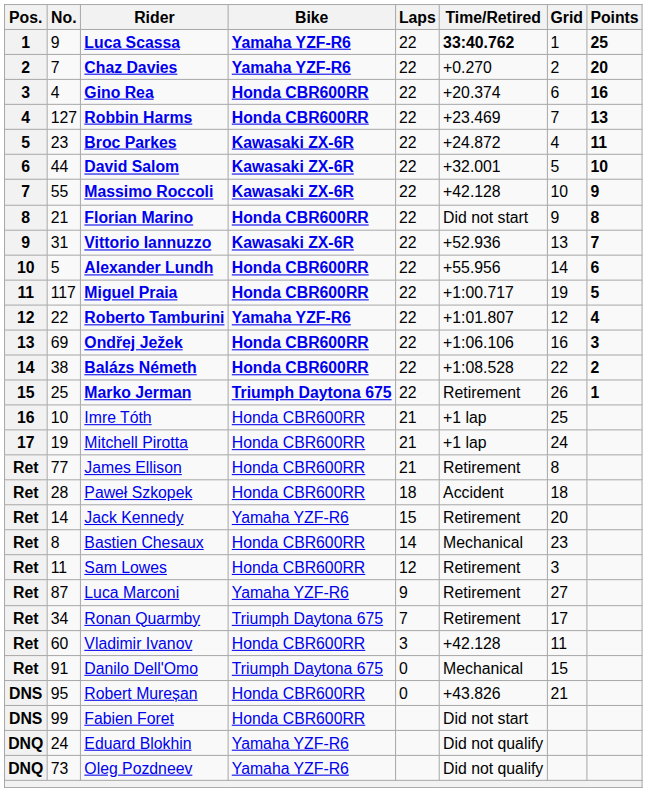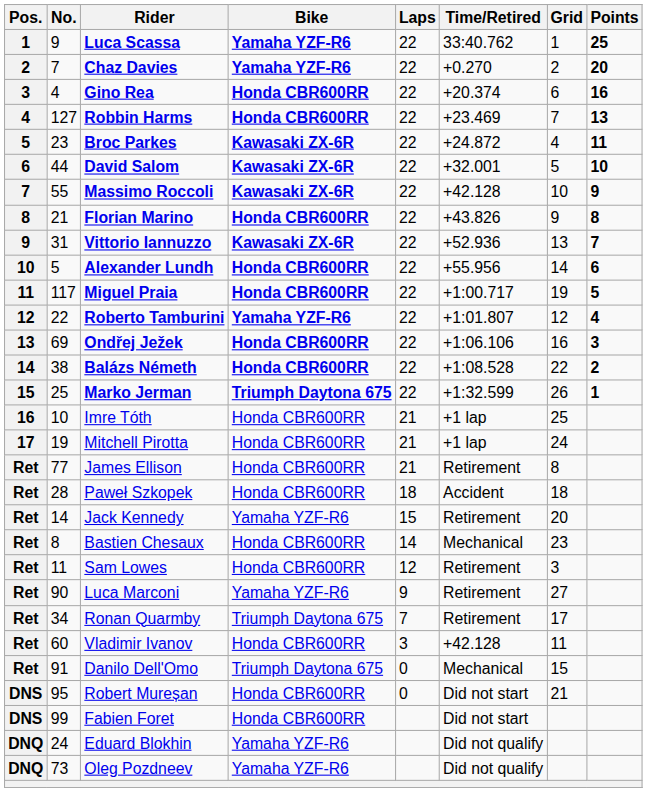Luca Scassa | Time/Retired: bold -> normal
Florian Marino | Time/Retired: Did not start -> +43.826
Marko Jerman | Time/Retired: Retirement -> +1:32.599
Luca Marconi | No.: 87 -> 90
Robert Mureșan | Time/Retired: +43.826 -> Did not start
